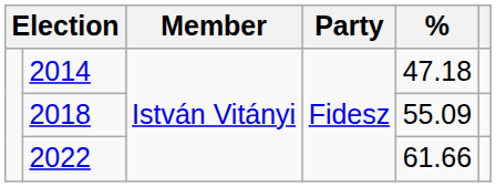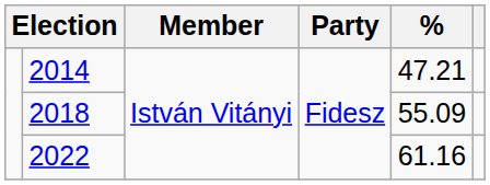2014 | %: 47.18 -> 47.21
2022 | %: 61.66 -> 61.16
